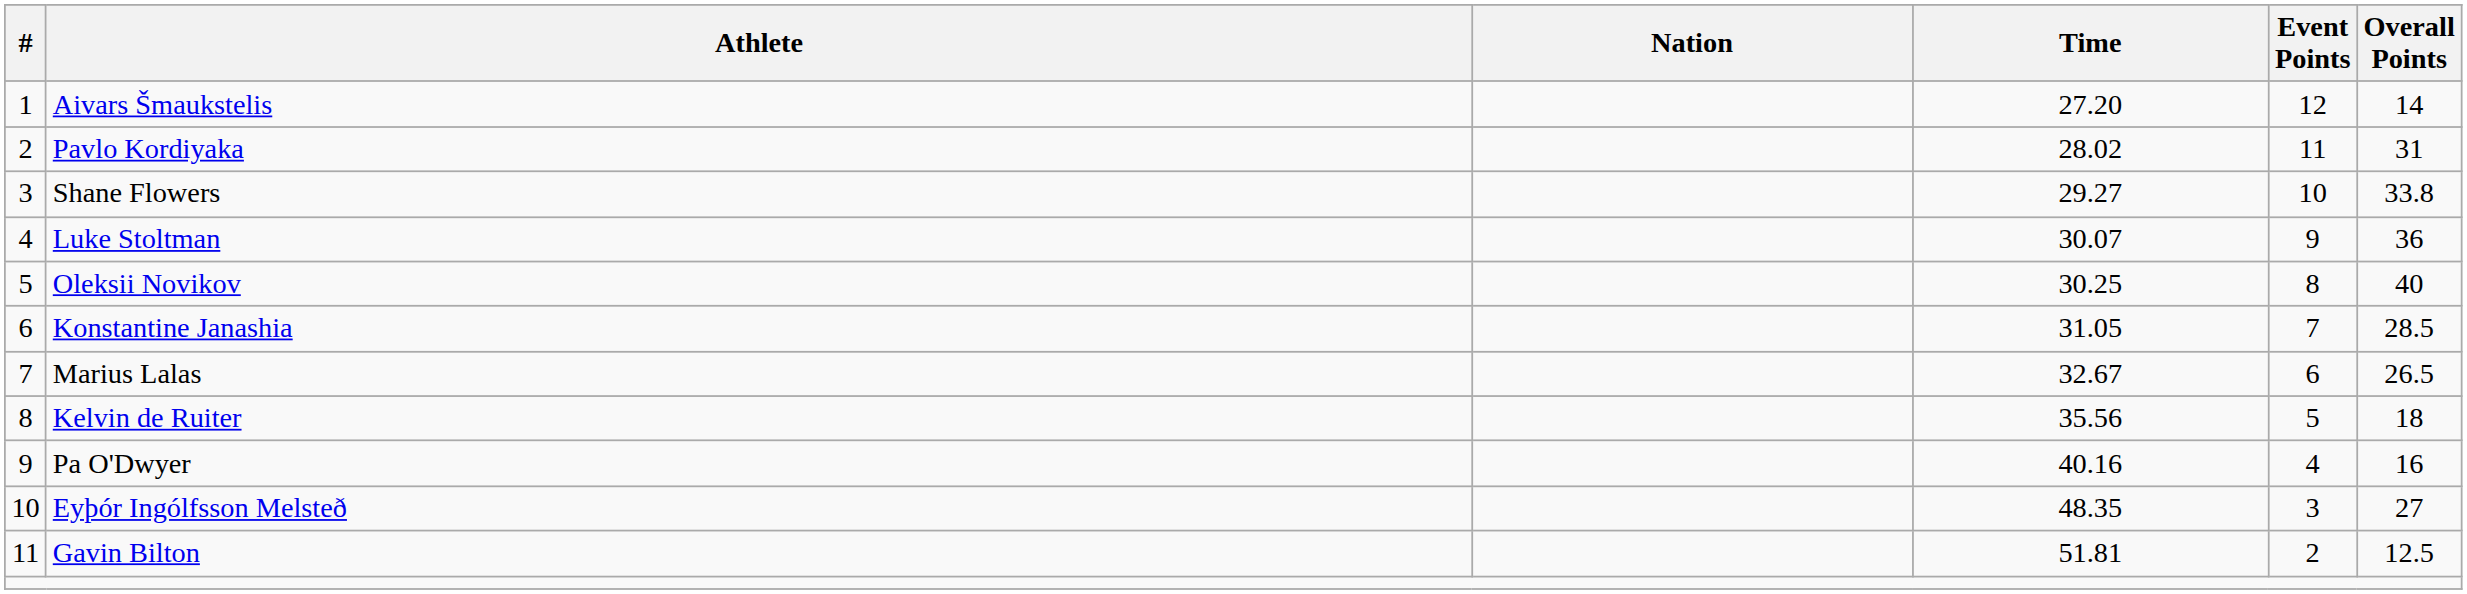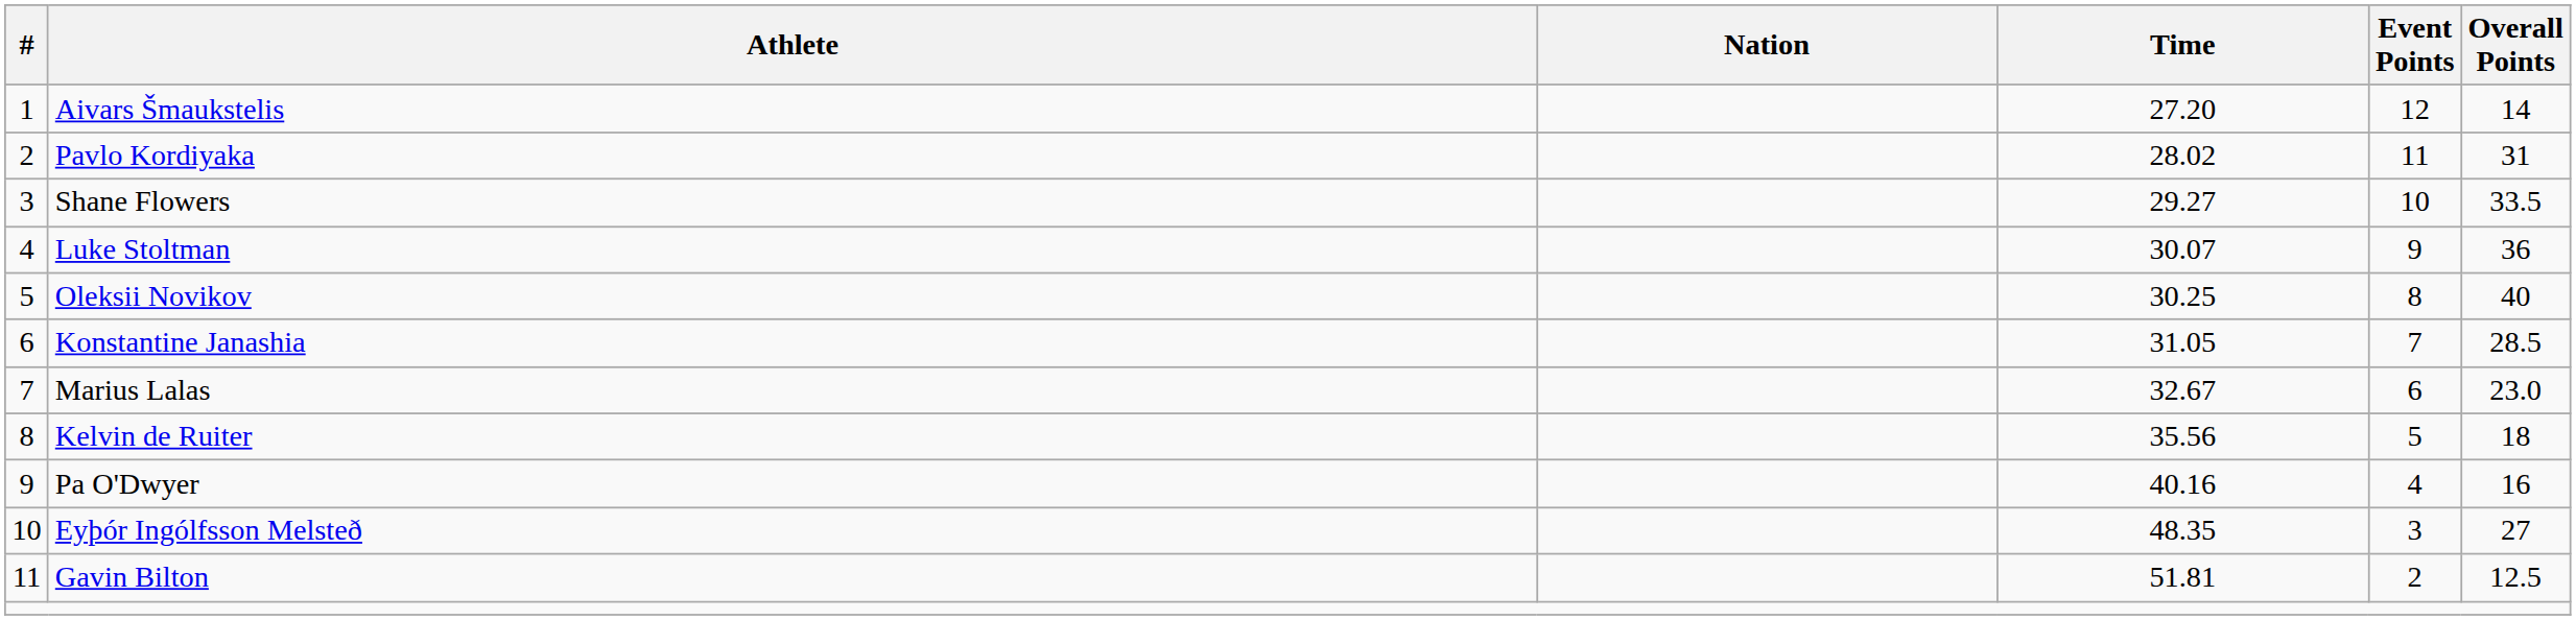Shane Flowers | Overall Points: 33.8 -> 33.5
Marius Lalas | Overall Points: 26.5 -> 23.0
